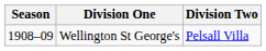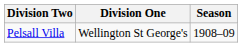columns swapped: Season <-> Division Two
